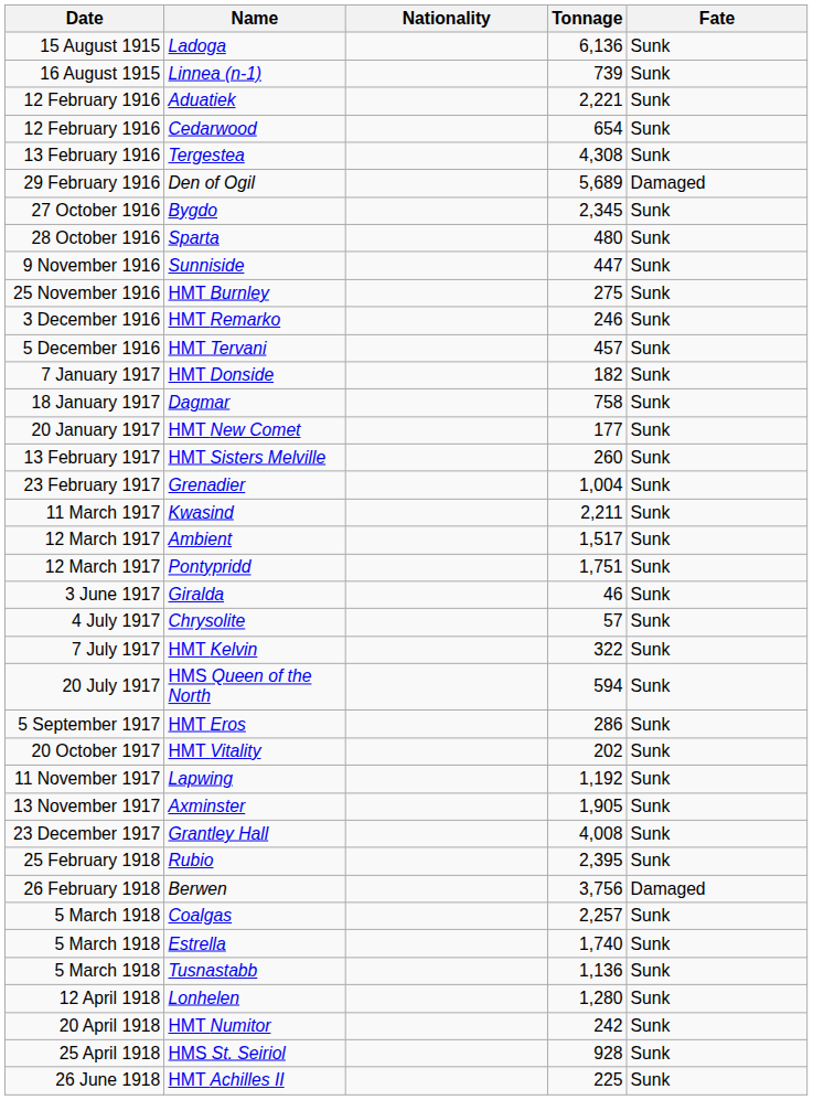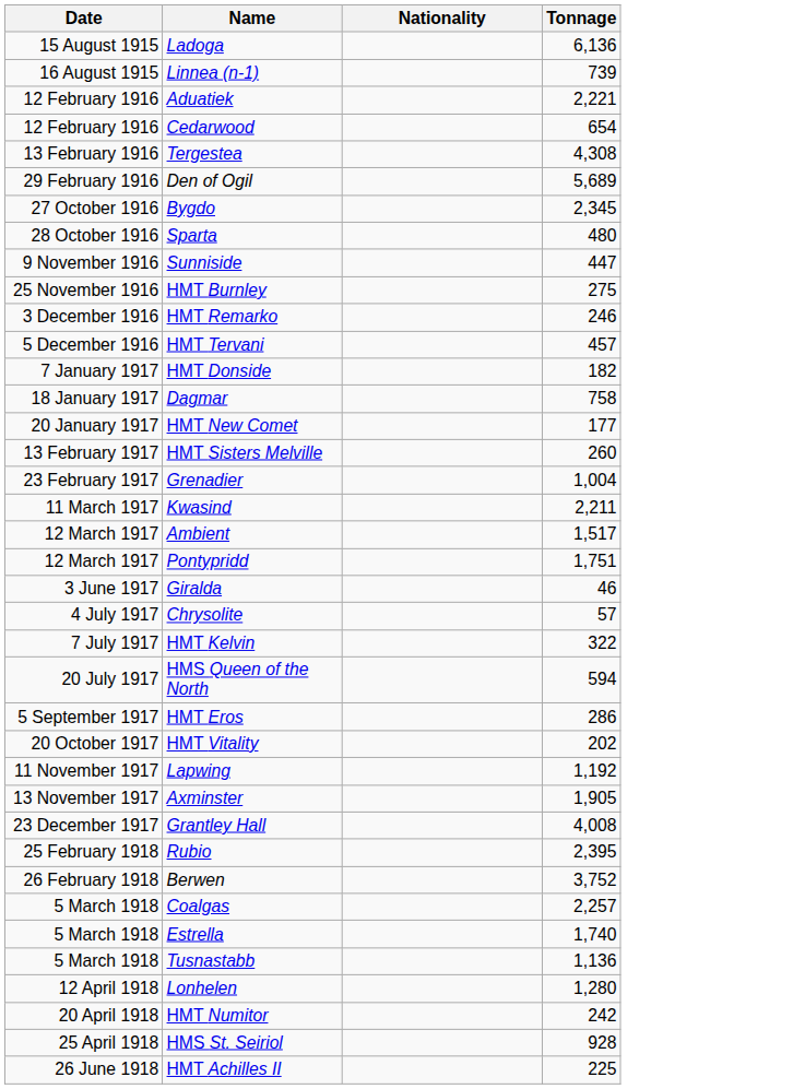- column: Fate | Sunk | Sunk | Sunk | Sunk | Sunk | Damaged | Sunk | Sunk | Sunk | Sunk | Sunk | Sunk | Sunk | Sunk | Sunk | Sunk | Sunk | Sunk | Sunk | Sunk | Sunk | Sunk | Sunk | Sunk | Sunk | Sunk | Sunk | Sunk | Sunk | Sunk | Damaged | Sunk | Sunk | Sunk | Sunk | Sunk | Sunk | Sunk
Berwen | Tonnage: 3,756 -> 3,752
